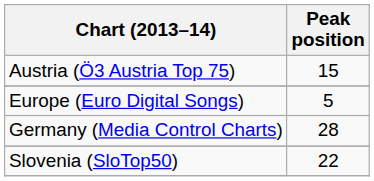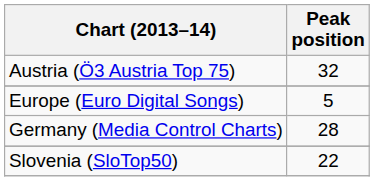Austria (Ö3 Austria Top 75) | Peak position: 15 -> 32
